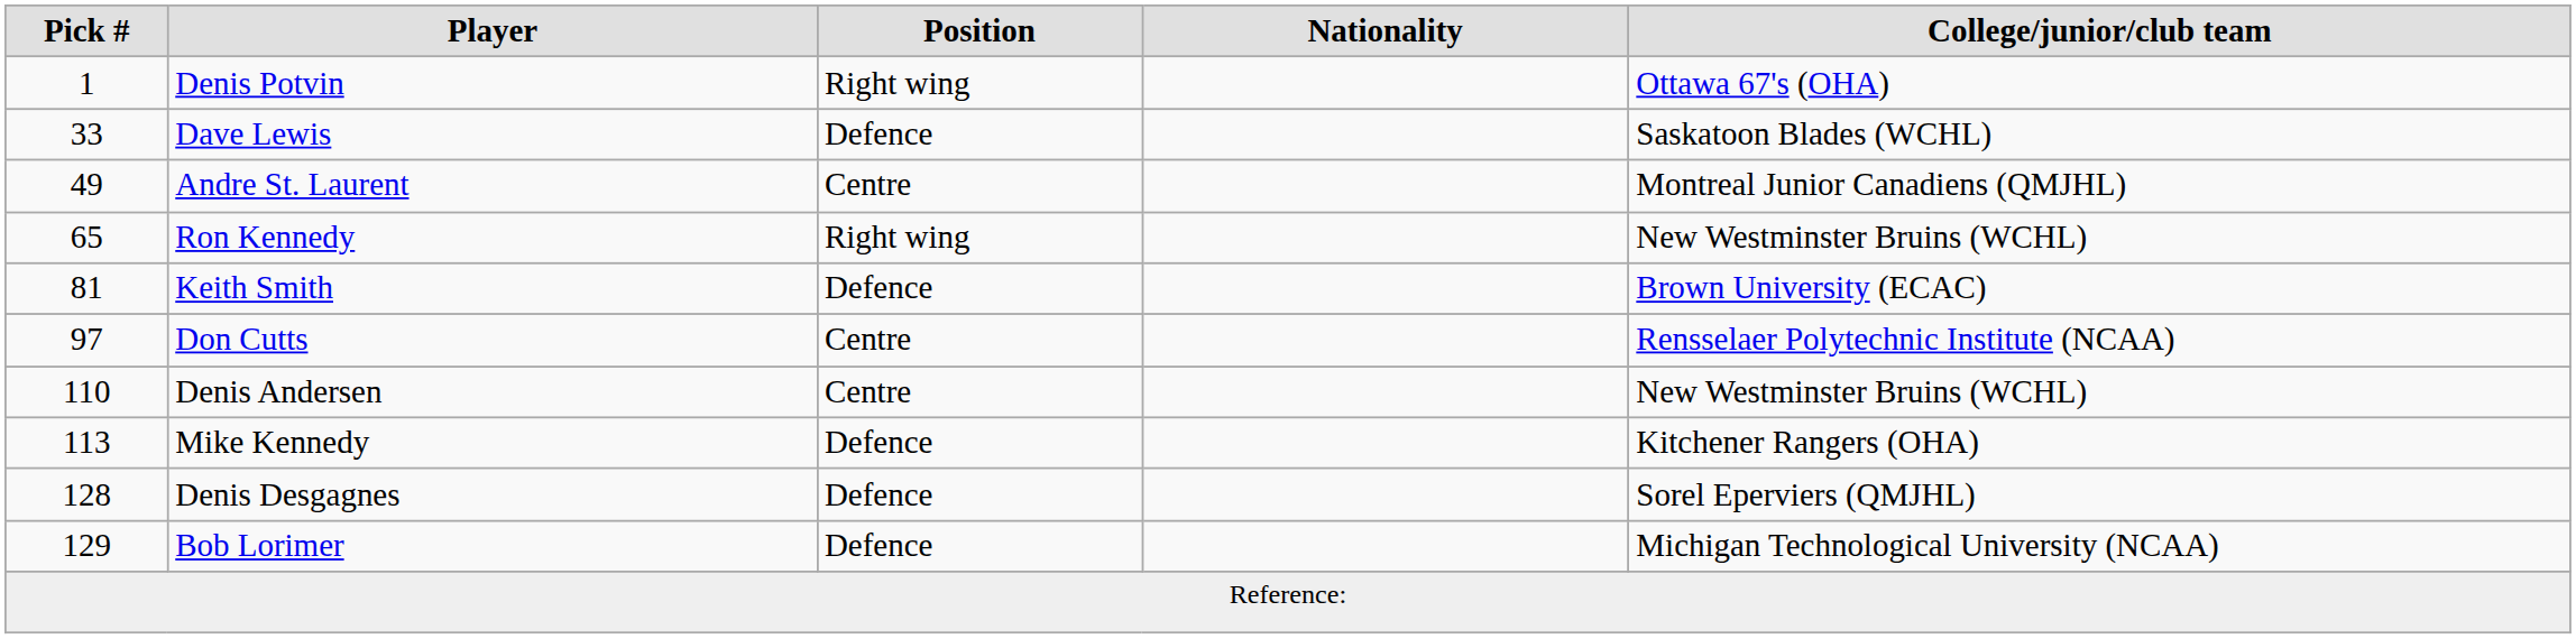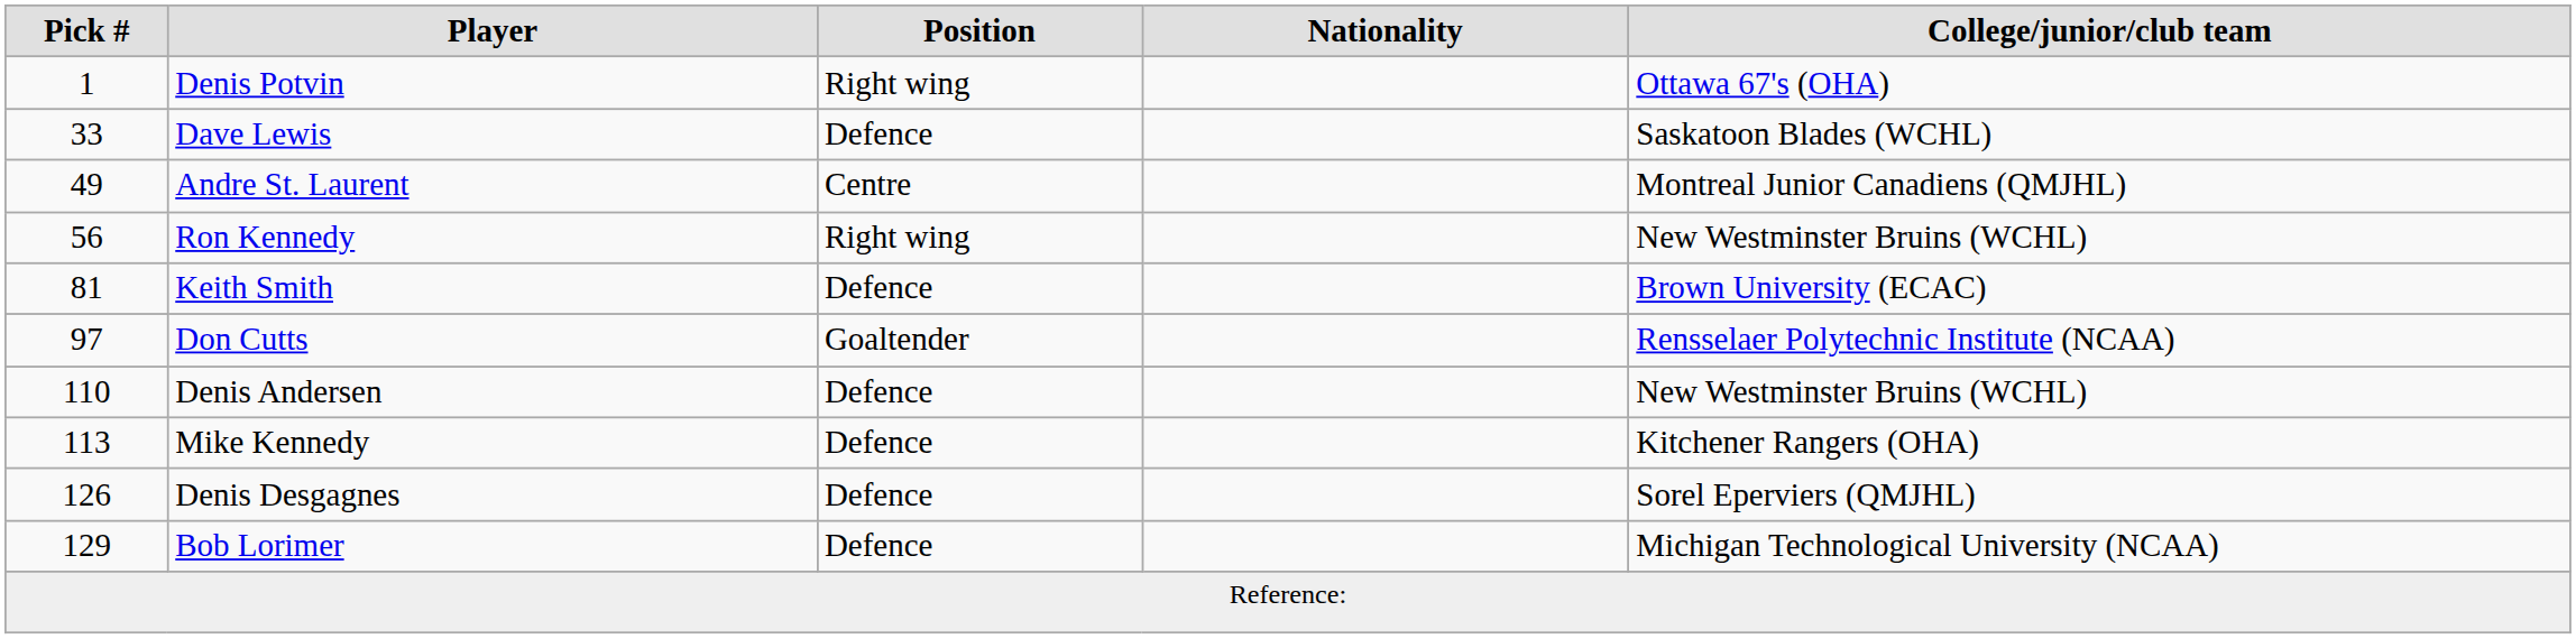Ron Kennedy | Pick #: 65 -> 56
Don Cutts | Position: Centre -> Goaltender
Denis Andersen | Position: Centre -> Defence
Denis Desgagnes | Pick #: 128 -> 126
